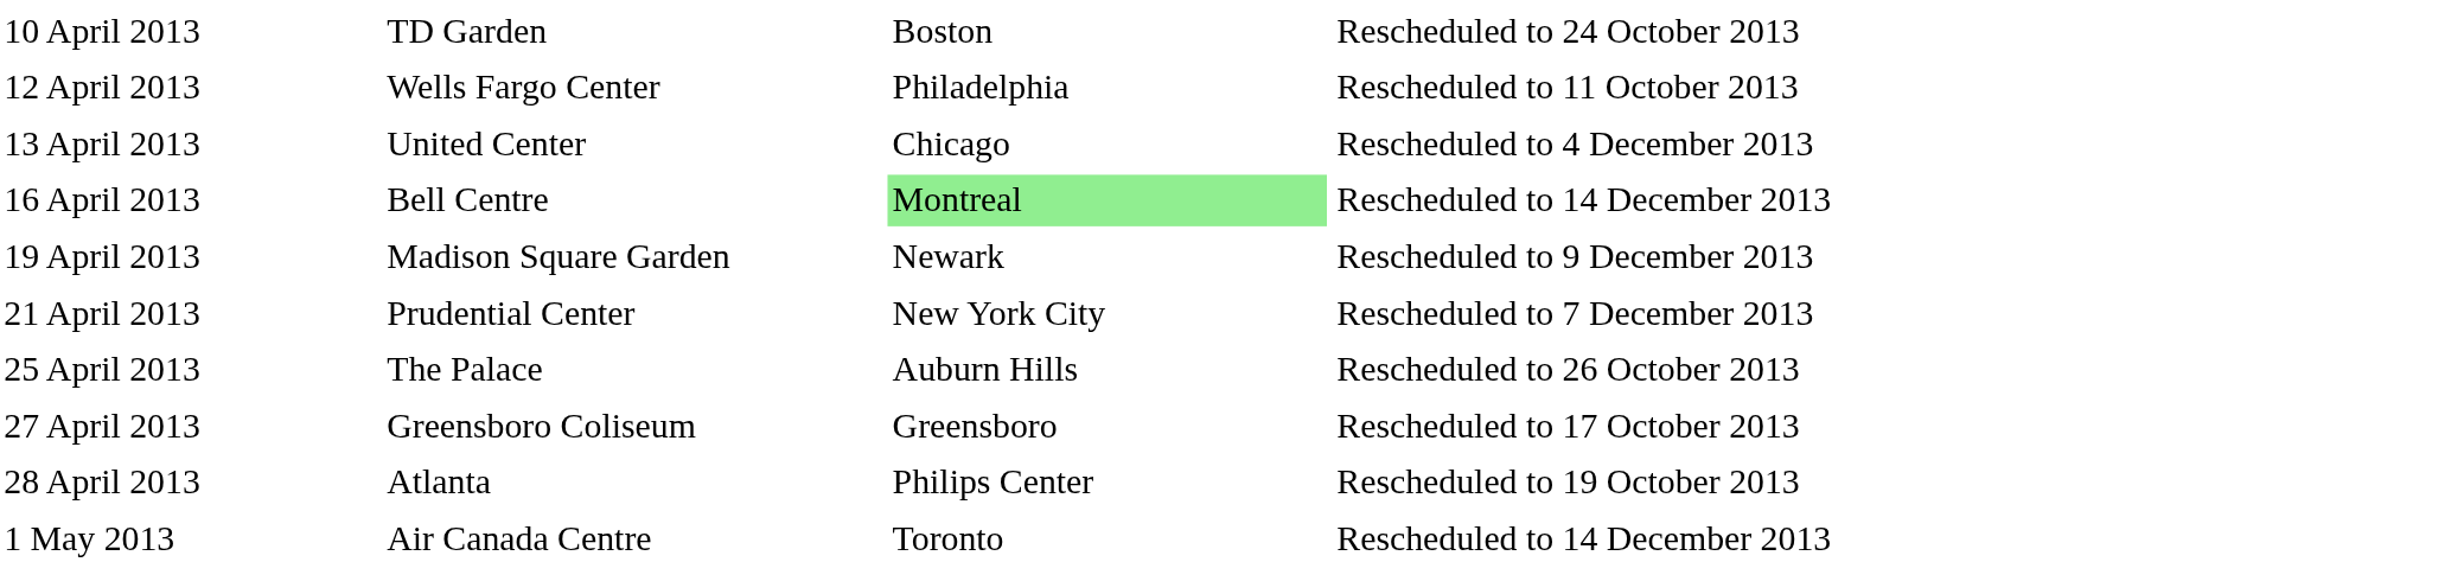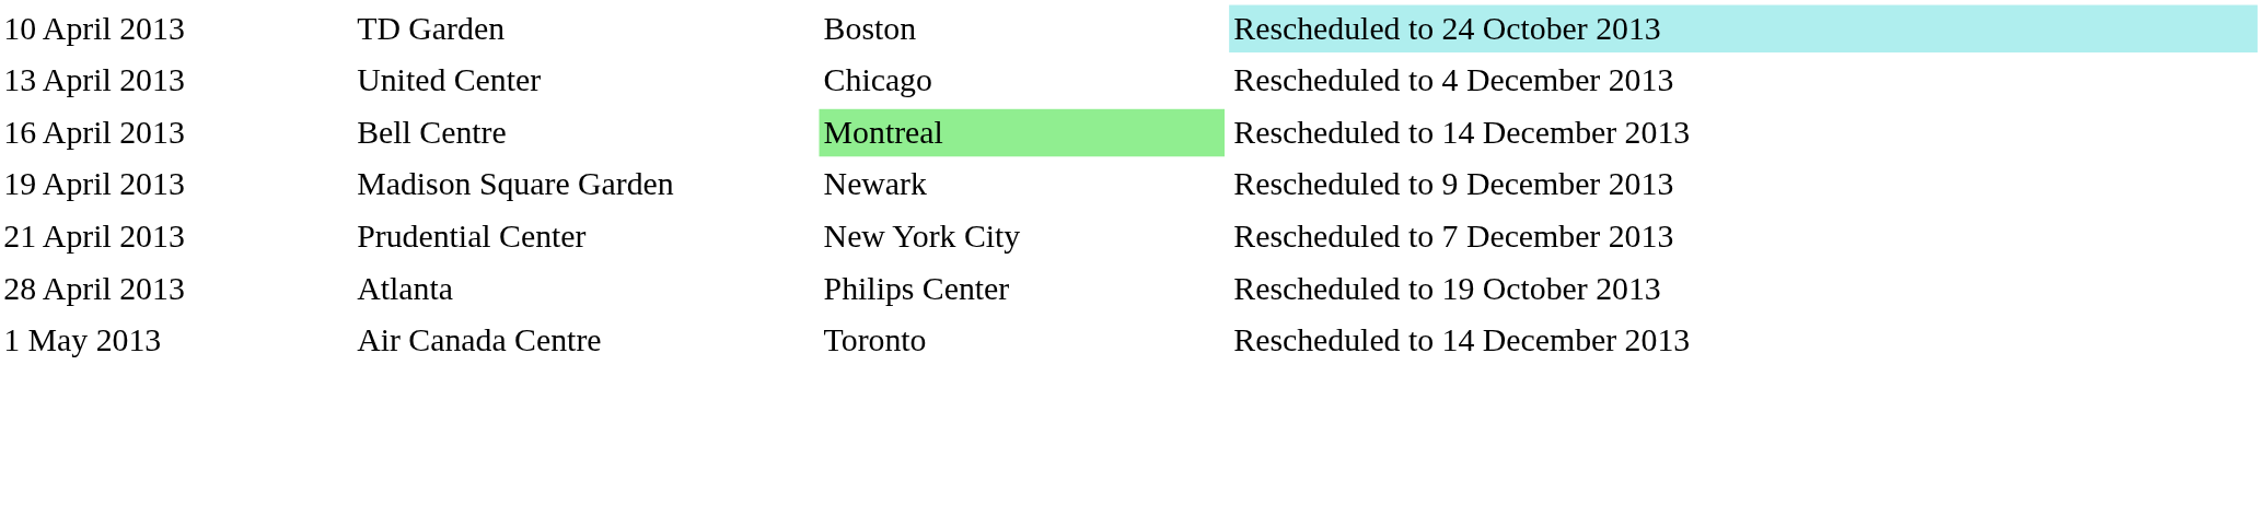10 April 2013 | column 4: no background -> paleturquoise background
- row: 12 April 2013 | Wells Fargo Center | Philadelphia | Rescheduled to 11 October 2013
- row: 25 April 2013 | The Palace | Auburn Hills | Rescheduled to 26 October 2013
- row: 27 April 2013 | Greensboro Coliseum | Greensboro | Rescheduled to 17 October 2013
